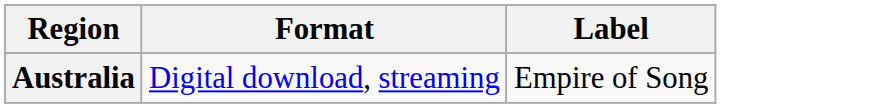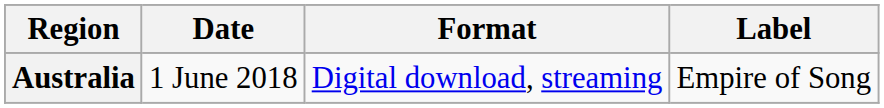+ column: Date | 1 June 2018
